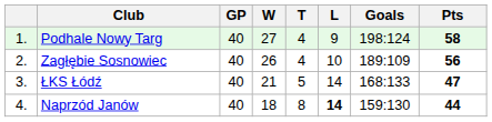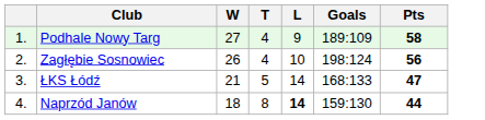- column: GP | 40 | 40 | 40 | 40
Podhale Nowy Targ | Goals: 198:124 -> 189:109
Zagłębie Sosnowiec | Goals: 189:109 -> 198:124
